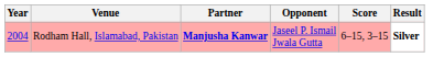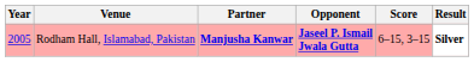Rodham Hall, Islamabad, Pakistan | Year: 2004 -> 2005
Rodham Hall, Islamabad, Pakistan | Opponent: normal -> bold
